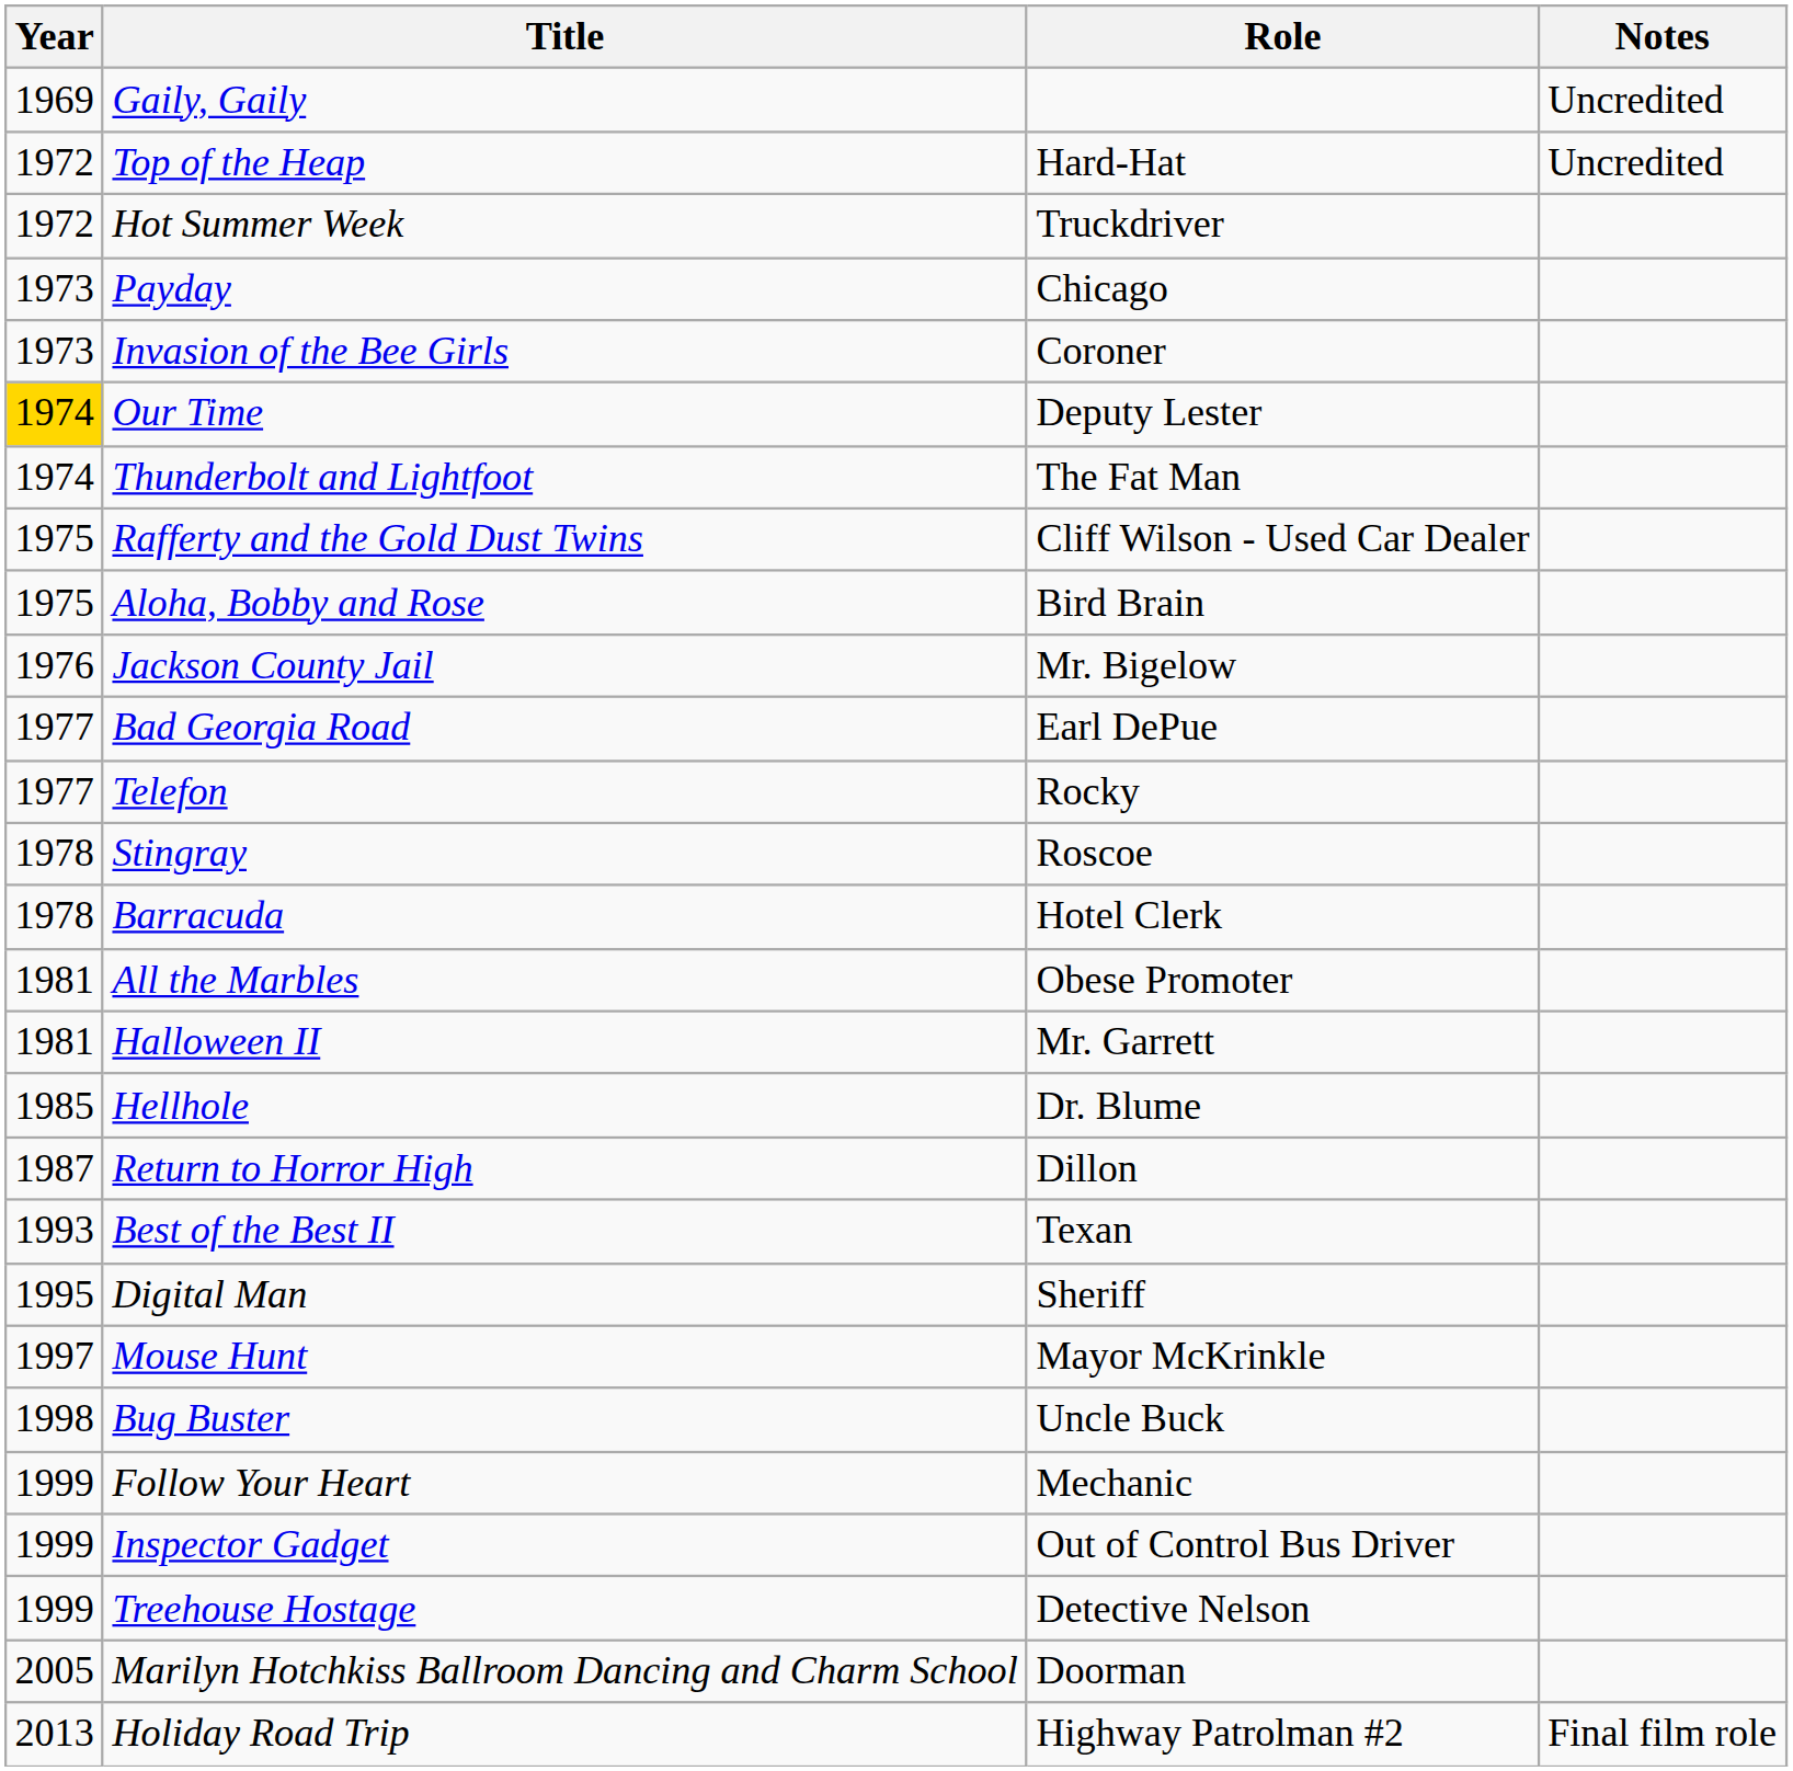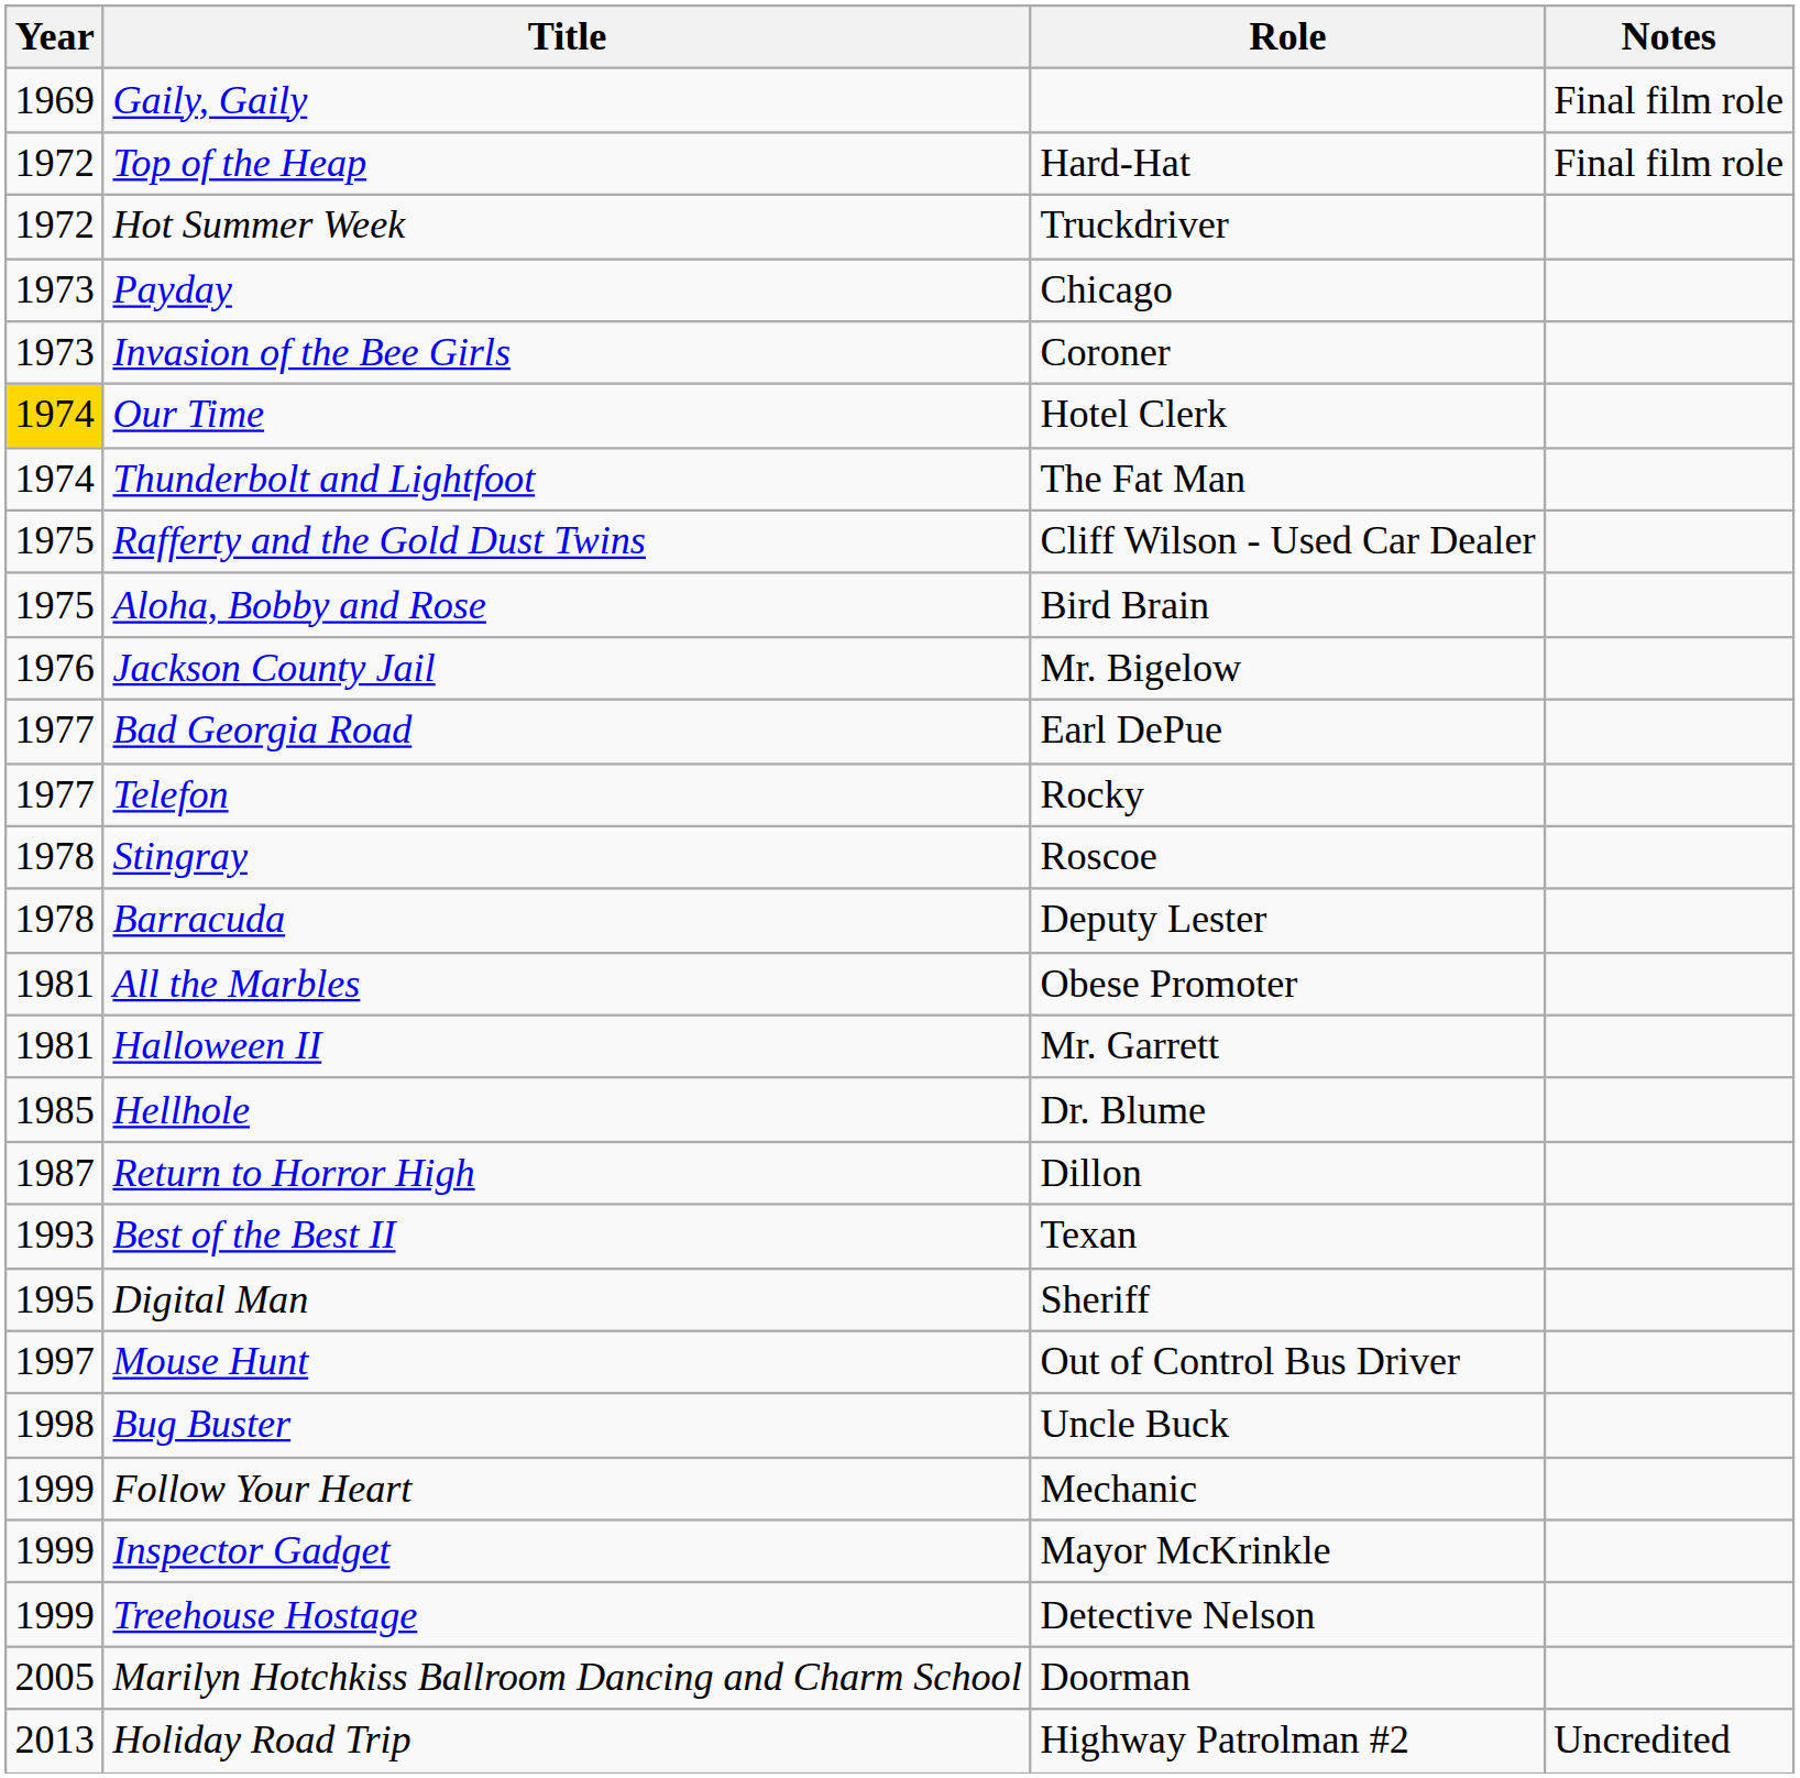Gaily, Gaily | Notes: Uncredited -> Final film role
Top of the Heap | Notes: Uncredited -> Final film role
Our Time | Role: Deputy Lester -> Hotel Clerk
Barracuda | Role: Hotel Clerk -> Deputy Lester
Mouse Hunt | Role: Mayor McKrinkle -> Out of Control Bus Driver
Inspector Gadget | Role: Out of Control Bus Driver -> Mayor McKrinkle
Holiday Road Trip | Notes: Final film role -> Uncredited
